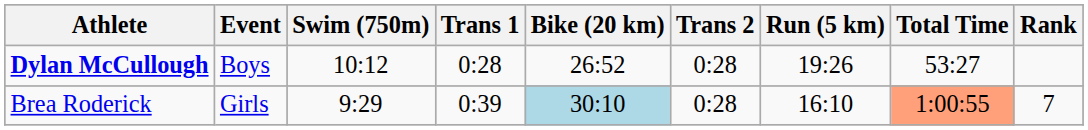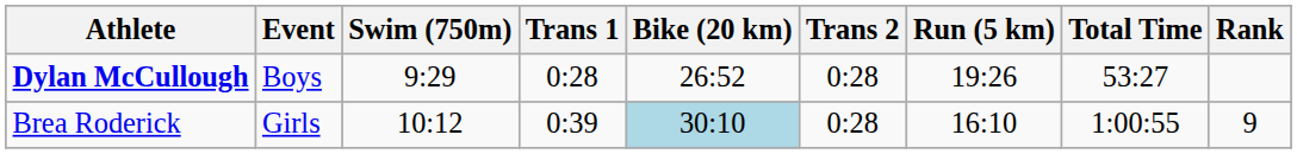Dylan McCullough | Swim (750m): 10:12 -> 9:29
Brea Roderick | Swim (750m): 9:29 -> 10:12
Brea Roderick | Total Time: lightsalmon background -> no background
Brea Roderick | Rank: 7 -> 9
